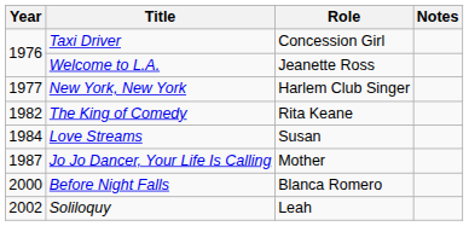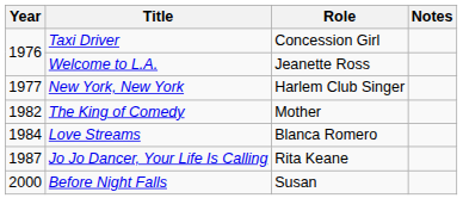The King of Comedy | Role: Rita Keane -> Mother
Love Streams | Role: Susan -> Blanca Romero
Jo Jo Dancer, Your Life Is Calling | Role: Mother -> Rita Keane
Before Night Falls | Role: Blanca Romero -> Susan
- row: 2002 | Soliloquy | Leah
